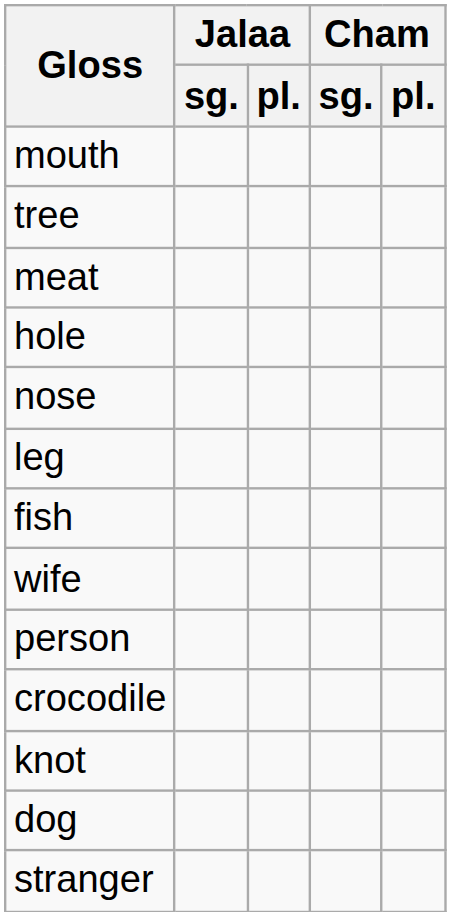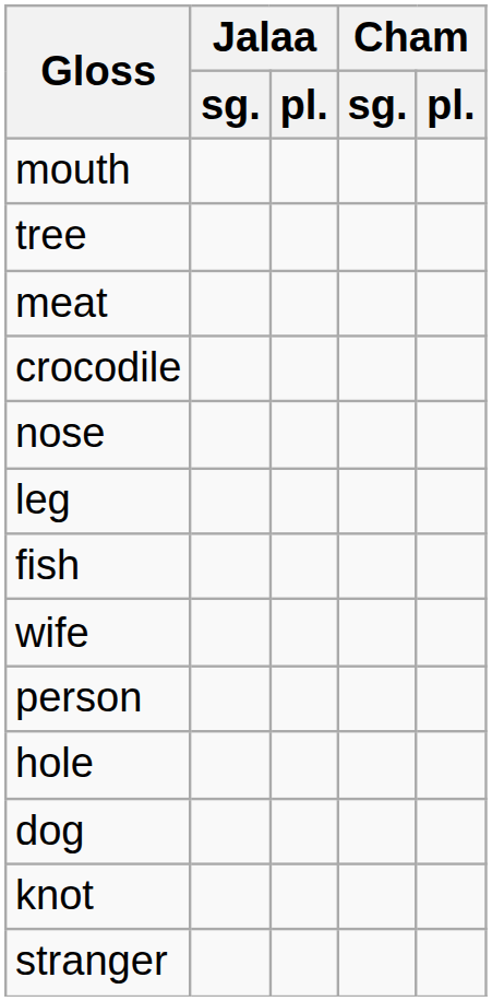rows swapped: hole <-> crocodile
rows swapped: knot <-> dog
